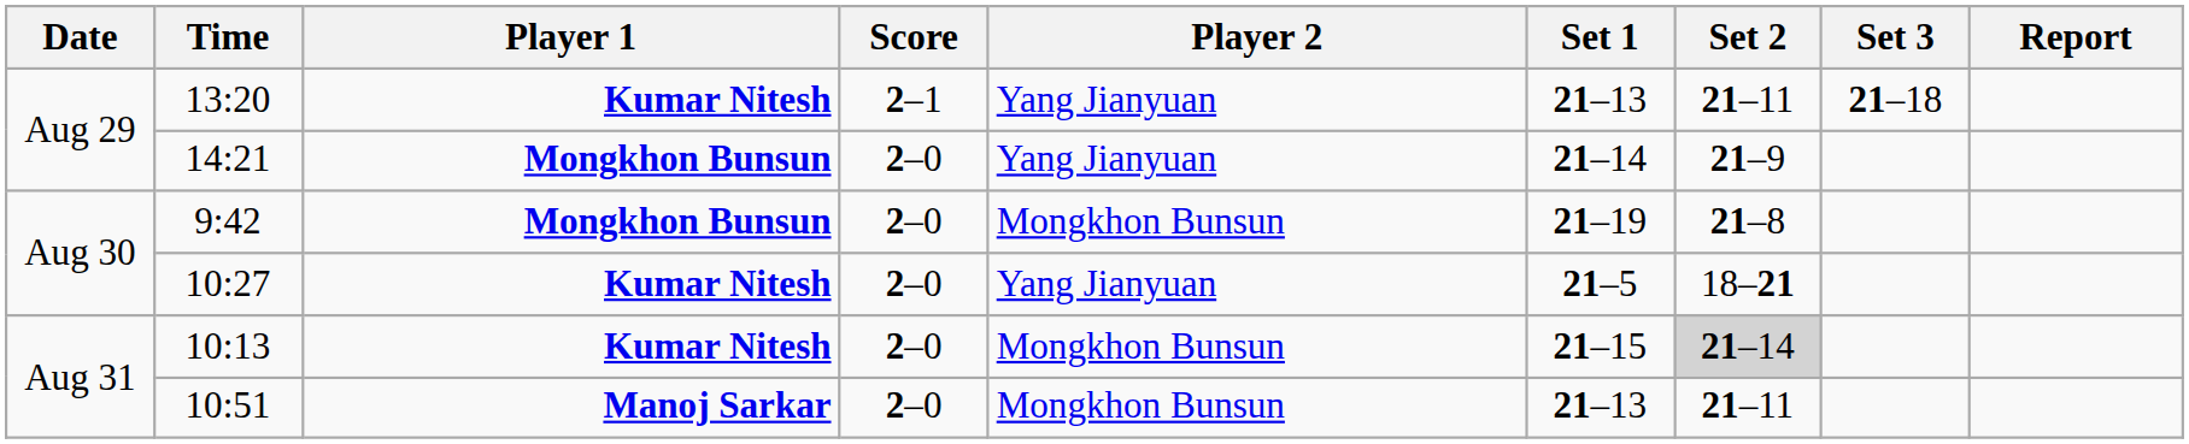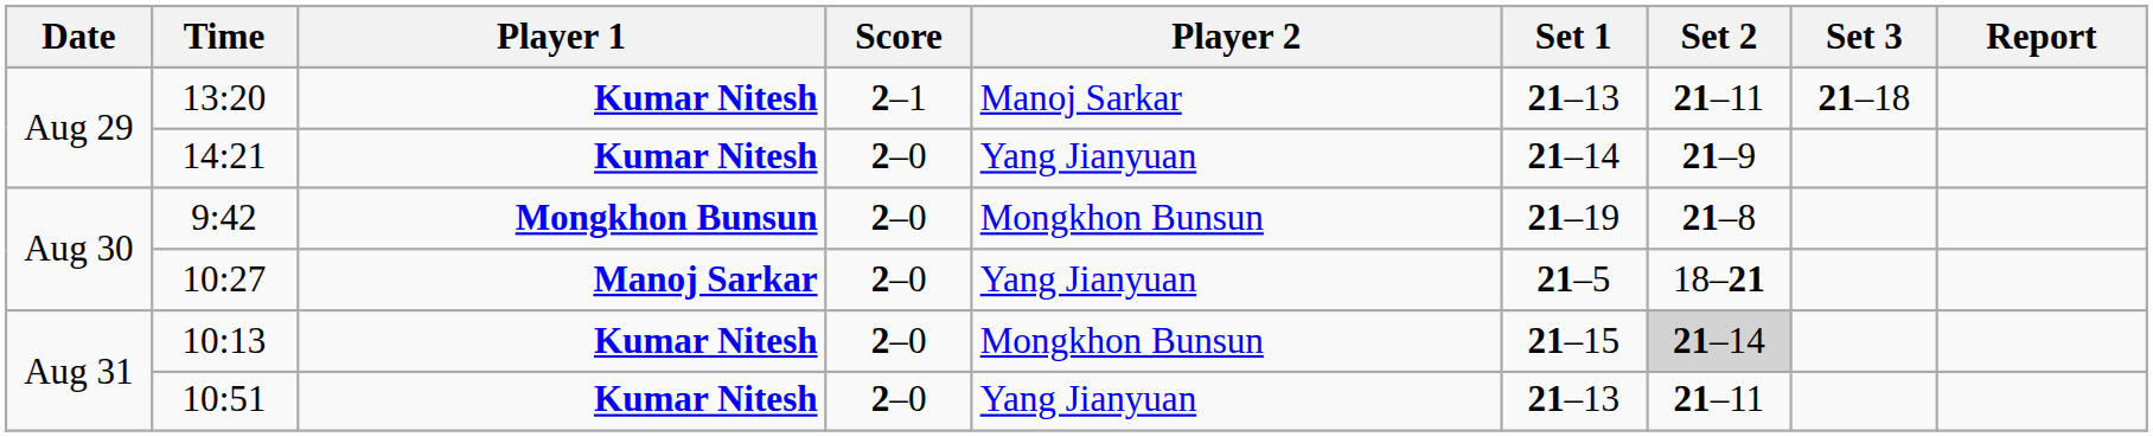13:20 | Player 2: Yang Jianyuan -> Manoj Sarkar
14:21 | Player 1: Mongkhon Bunsun -> Kumar Nitesh
10:27 | Player 1: Kumar Nitesh -> Manoj Sarkar
10:51 | Player 1: Manoj Sarkar -> Kumar Nitesh
10:51 | Player 2: Mongkhon Bunsun -> Yang Jianyuan
